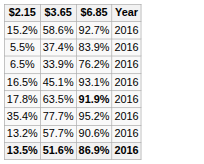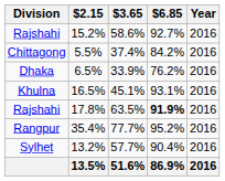+ column: Division | Rajshahi | Chittagong | Dhaka | Khulna | Rajshahi | Rangpur | Sylhet
5.5% | $6.85: 83.9% -> 84.2%
13.2% | $6.85: 90.6% -> 90.4%
